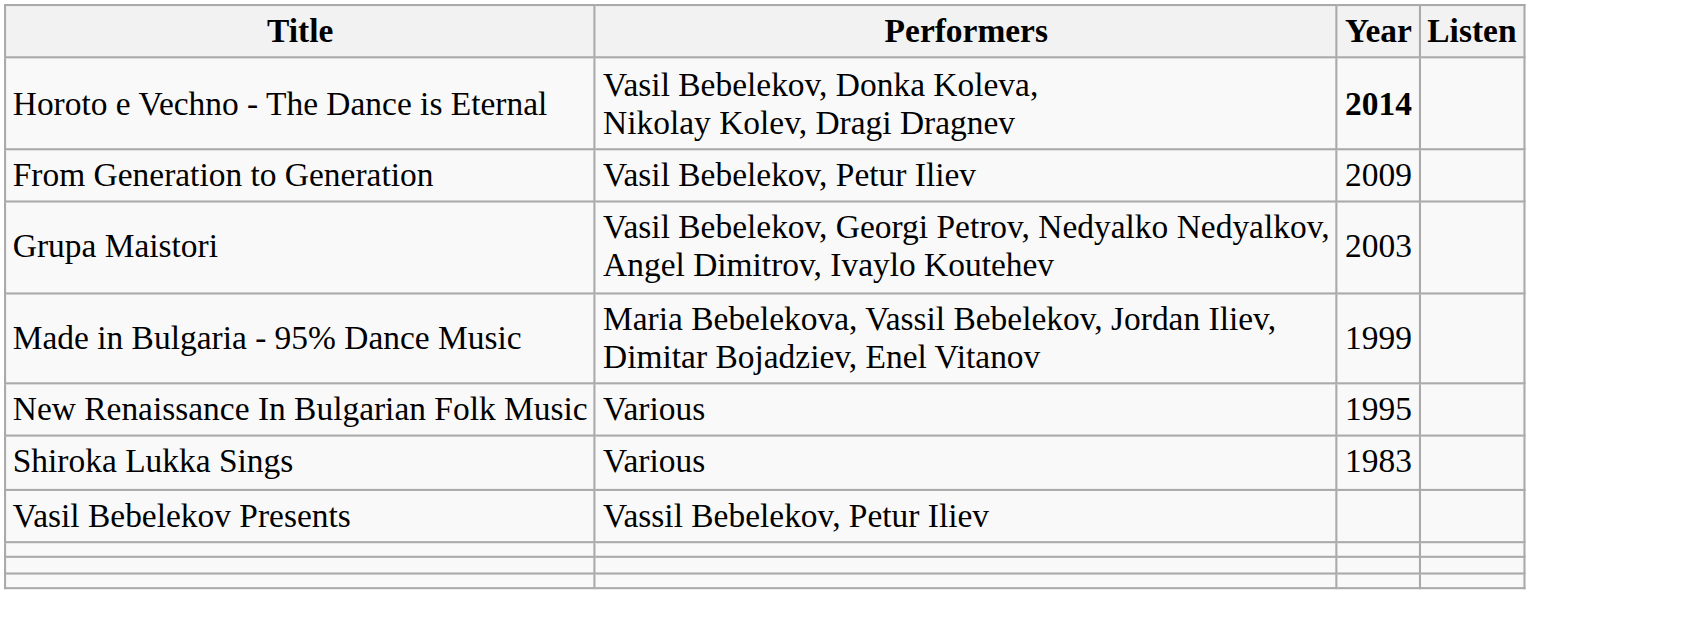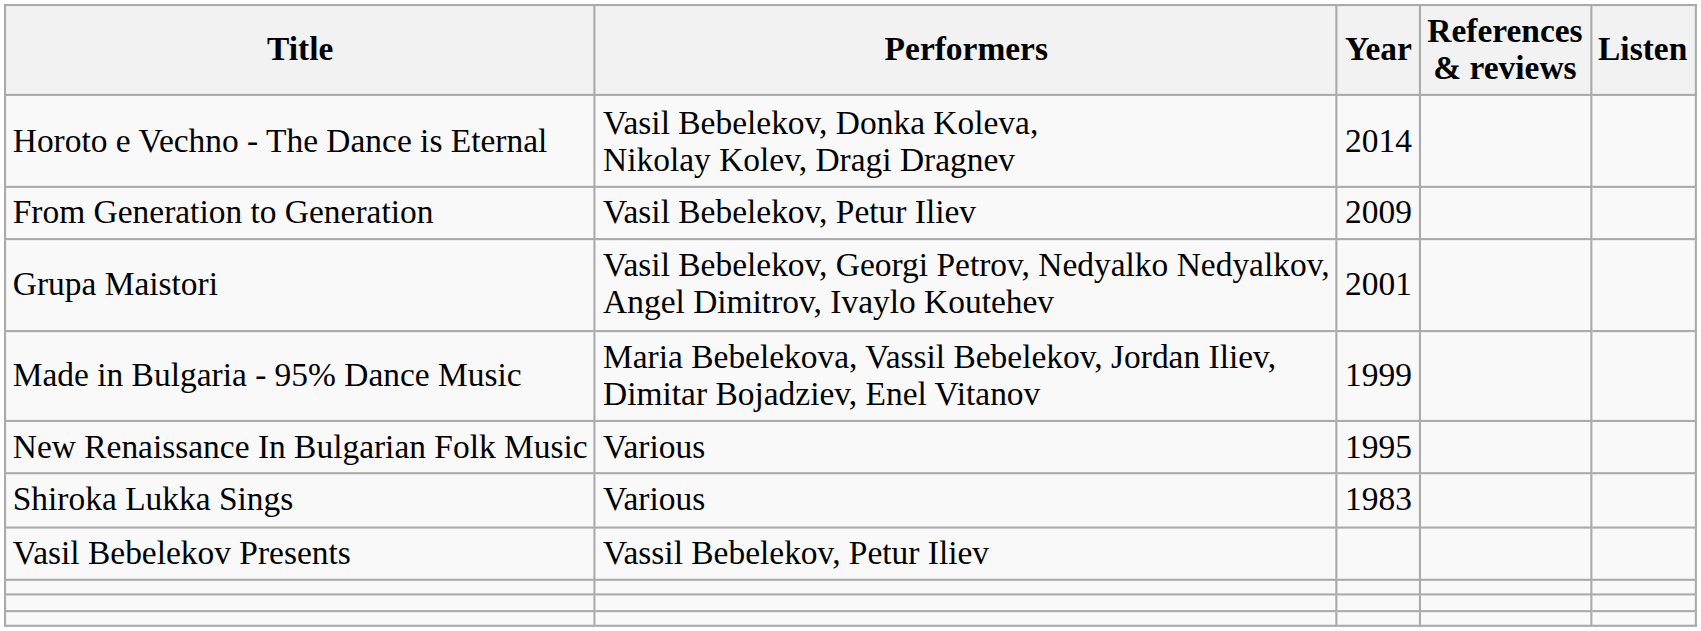+ column: References & reviews
Horoto e Vechno - The Dance is Eternal | Year: bold -> normal
Grupa Maistori | Year: 2003 -> 2001
